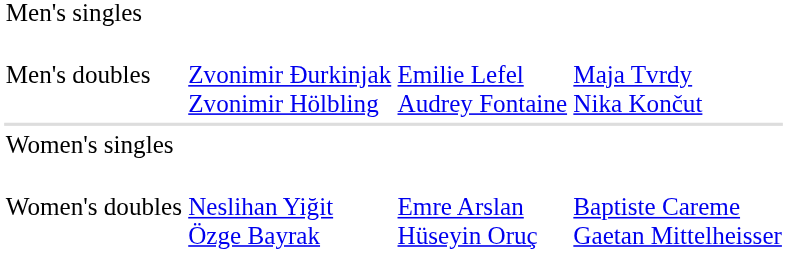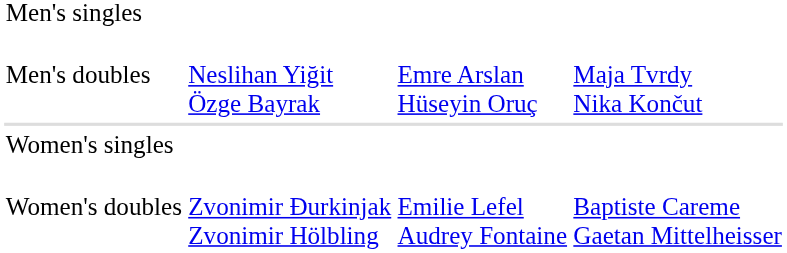Men's doubles | column 2: Zvonimir Đurkinjak Zvonimir Hölbling -> Neslihan Yiğit Özge Bayrak
Men's doubles | column 3: Emilie Lefel Audrey Fontaine -> Emre Arslan Hüseyin Oruç
Women's doubles | column 2: Neslihan Yiğit Özge Bayrak -> Zvonimir Đurkinjak Zvonimir Hölbling
Women's doubles | column 3: Emre Arslan Hüseyin Oruç -> Emilie Lefel Audrey Fontaine
